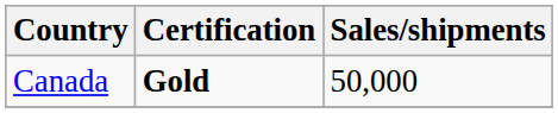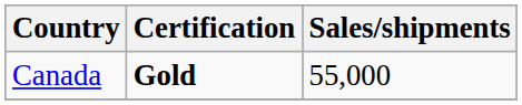Canada | Sales/shipments: 50,000 -> 55,000
